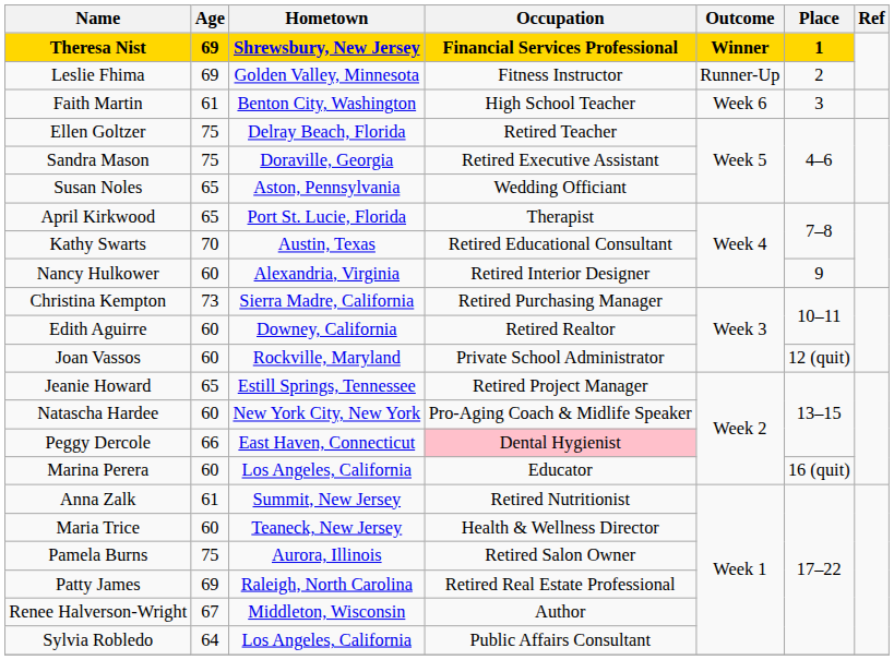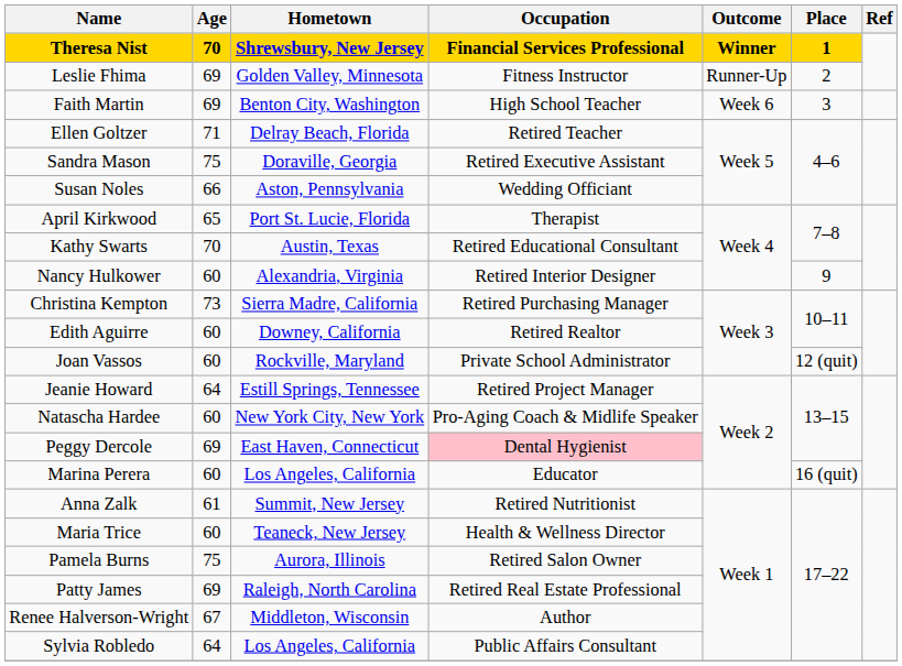Theresa Nist | Age: 69 -> 70
Faith Martin | Age: 61 -> 69
Ellen Goltzer | Age: 75 -> 71
Susan Noles | Age: 65 -> 66
Jeanie Howard | Age: 65 -> 64
Peggy Dercole | Age: 66 -> 69
